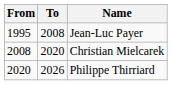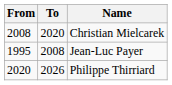rows swapped: Jean-Luc Payer <-> Christian Mielcarek
